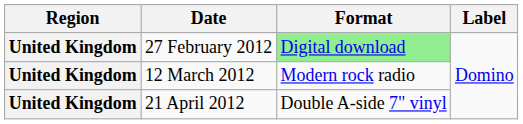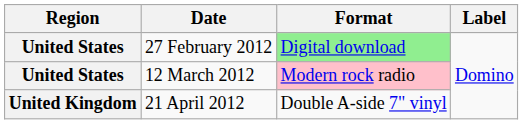27 February 2012 | Region: United Kingdom -> United States
12 March 2012 | Region: United Kingdom -> United States
12 March 2012 | Format: no background -> pink background
